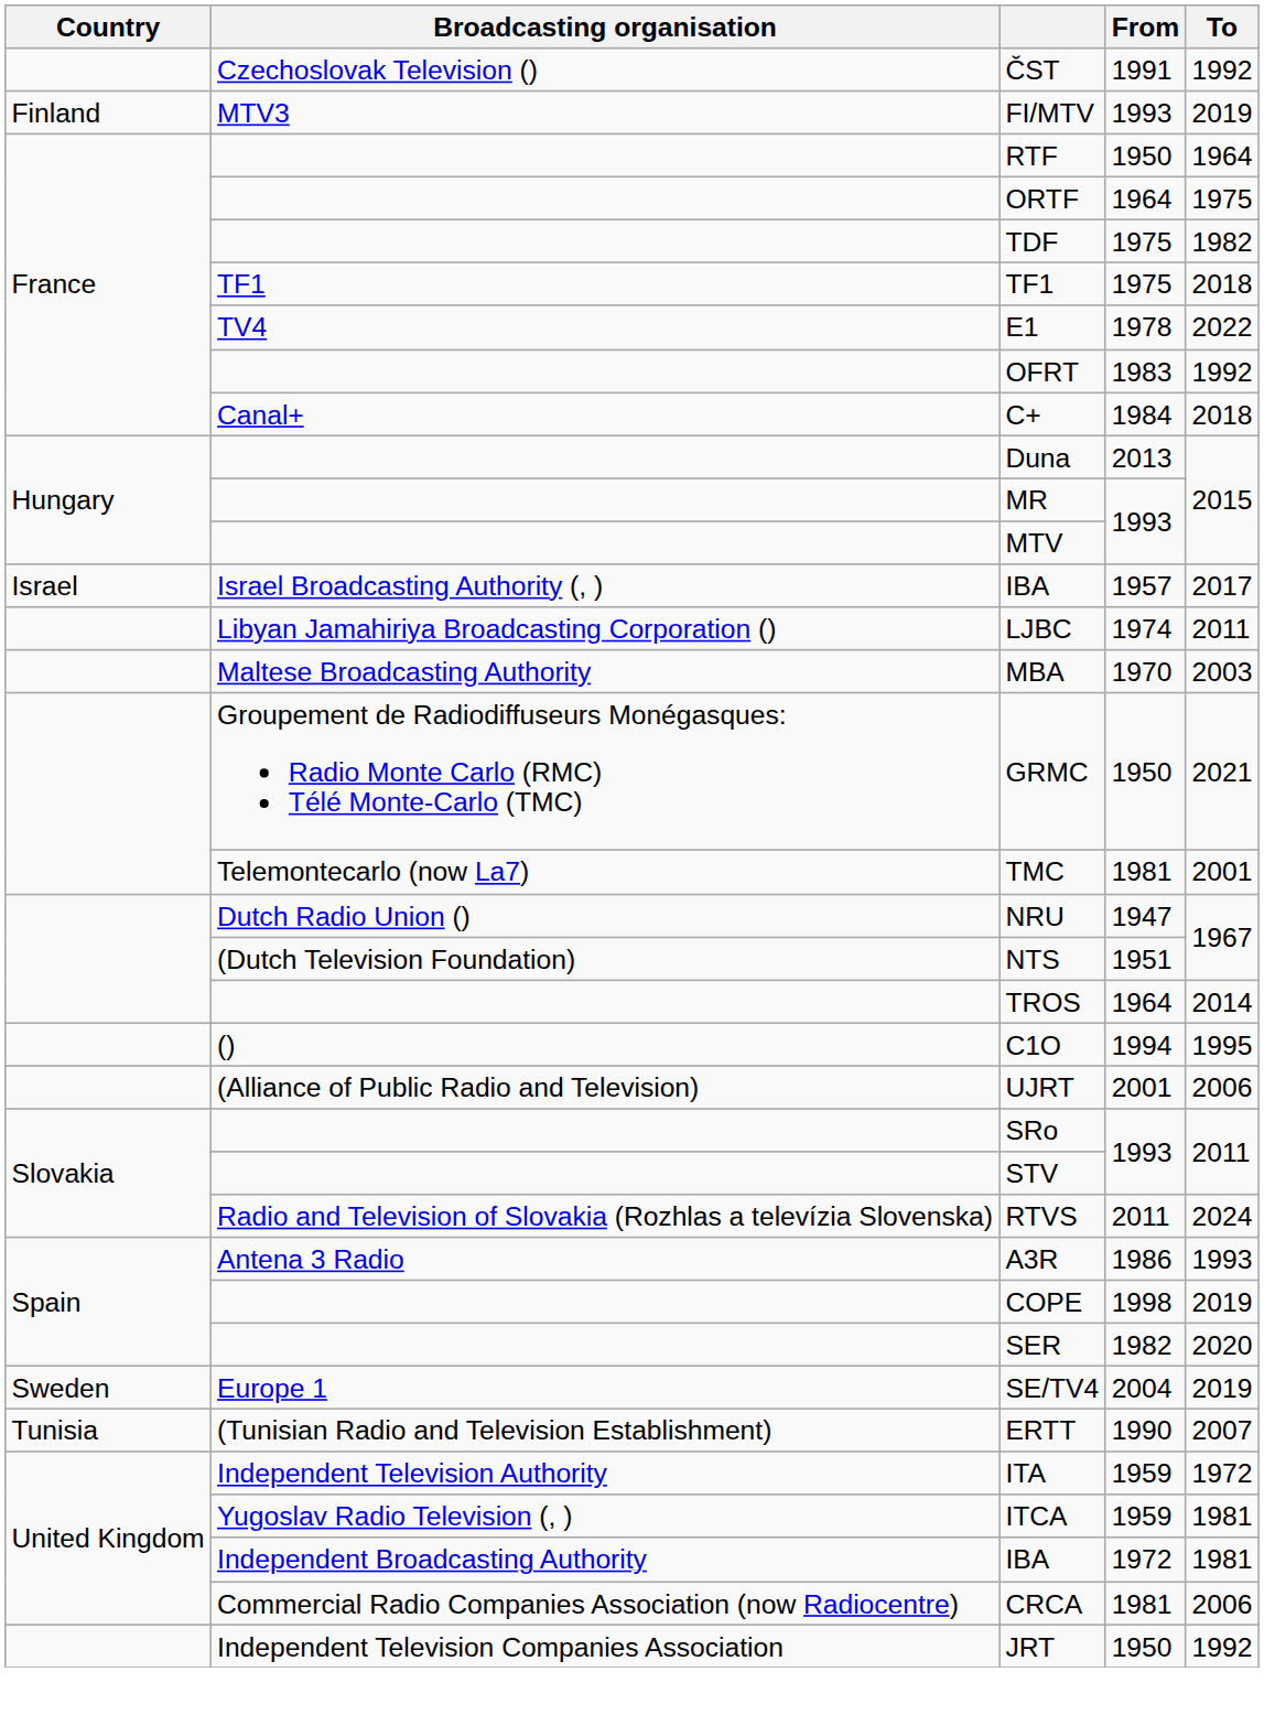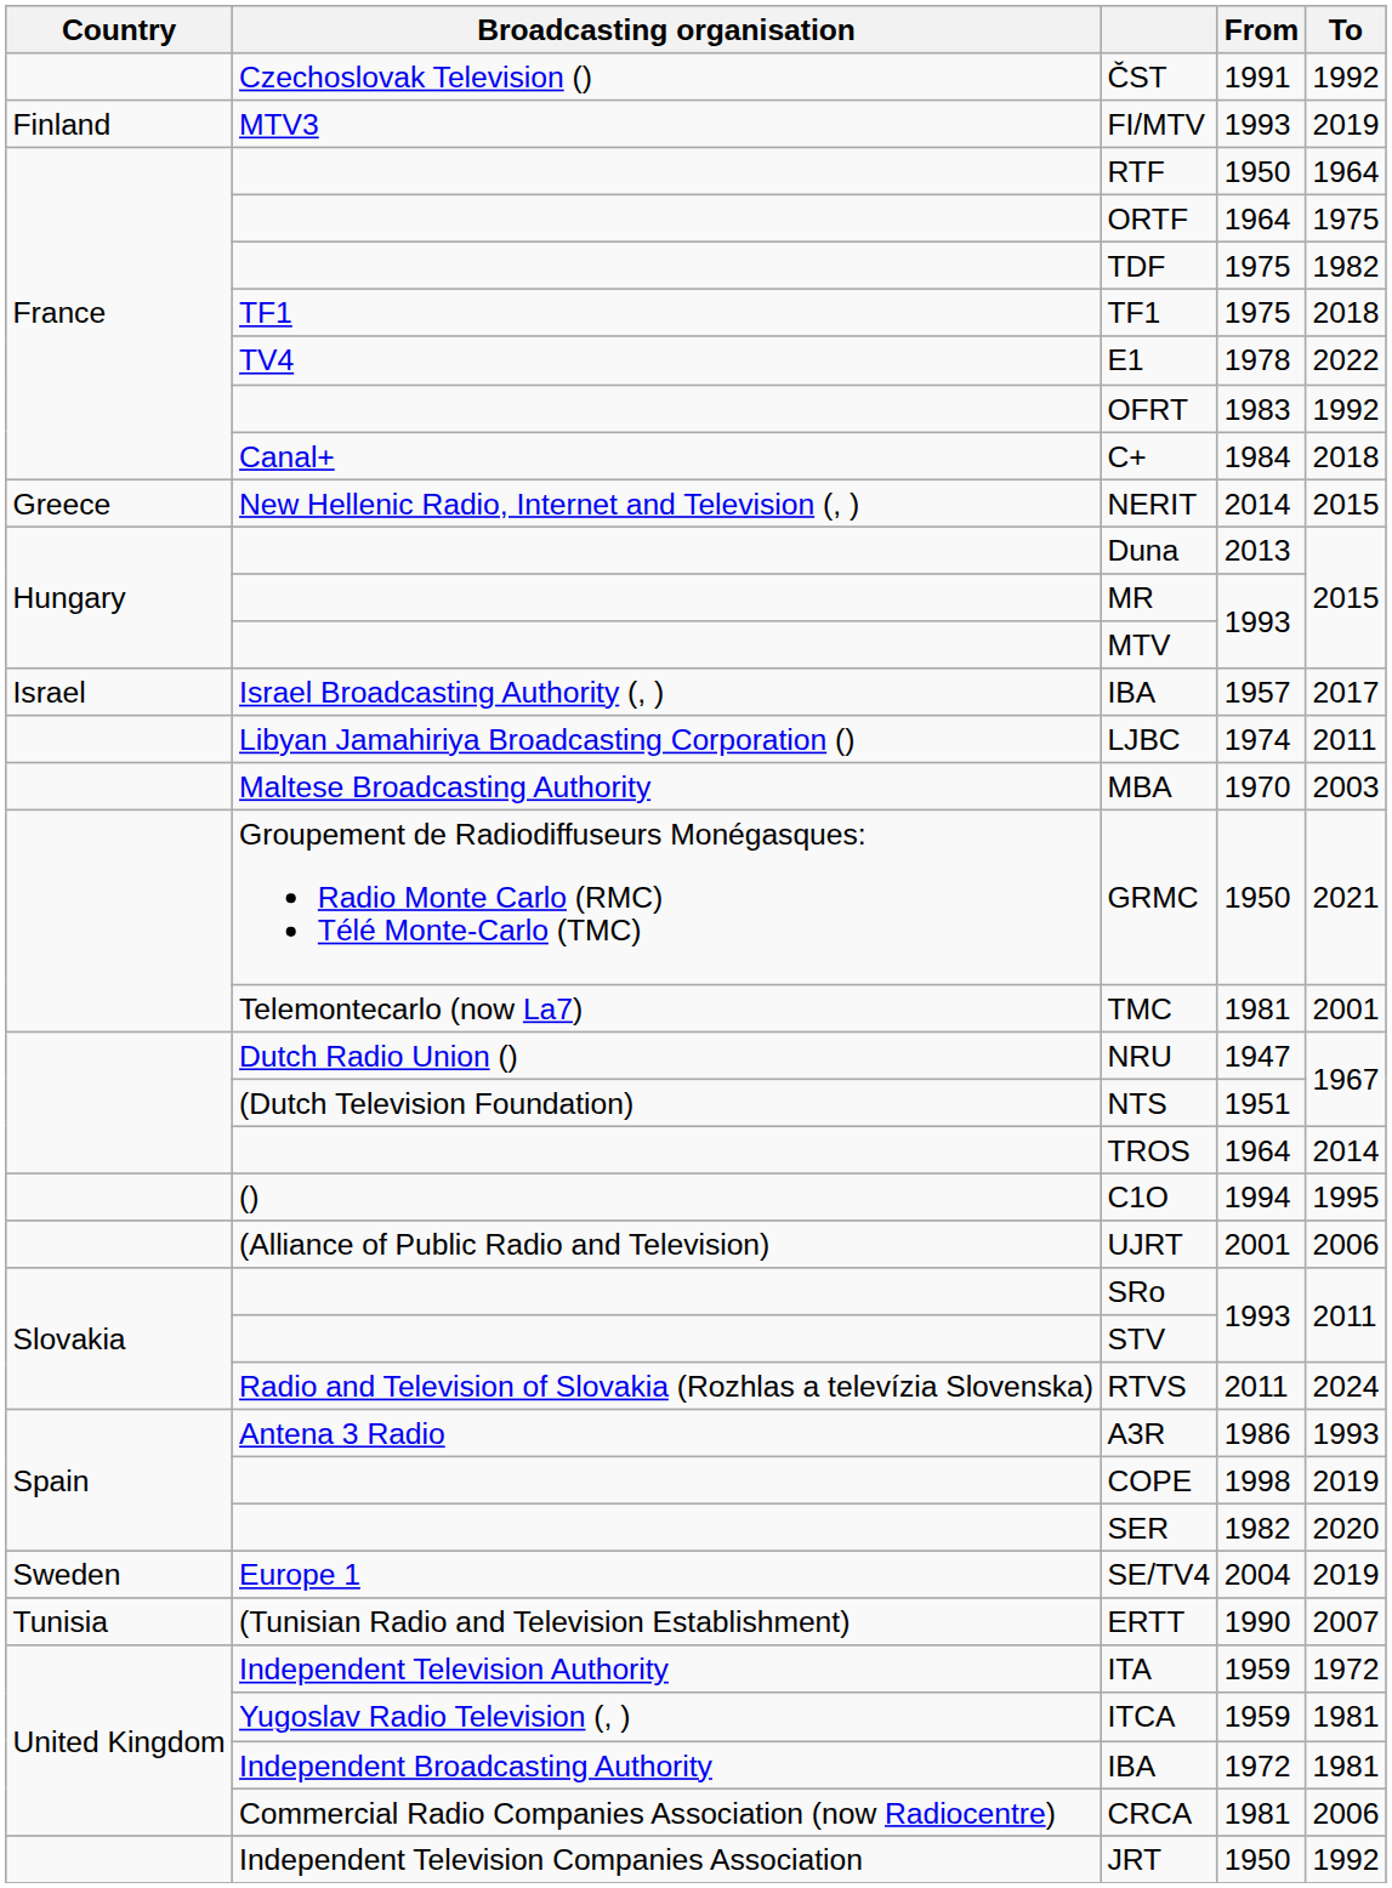+ row: Greece | New Hellenic Radio, Internet and Television (, ) | NERIT | 2014 | 2015
